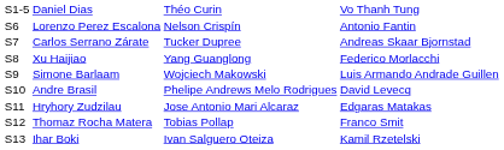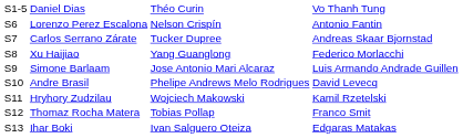Simone Barlaam | column 3: Wojciech Makowski -> Jose Antonio Mari Alcaraz
Hryhory Zudzilau | column 3: Jose Antonio Mari Alcaraz -> Wojciech Makowski
Hryhory Zudzilau | column 4: Edgaras Matakas -> Kamil Rzetelski
Ihar Boki | column 4: Kamil Rzetelski -> Edgaras Matakas
